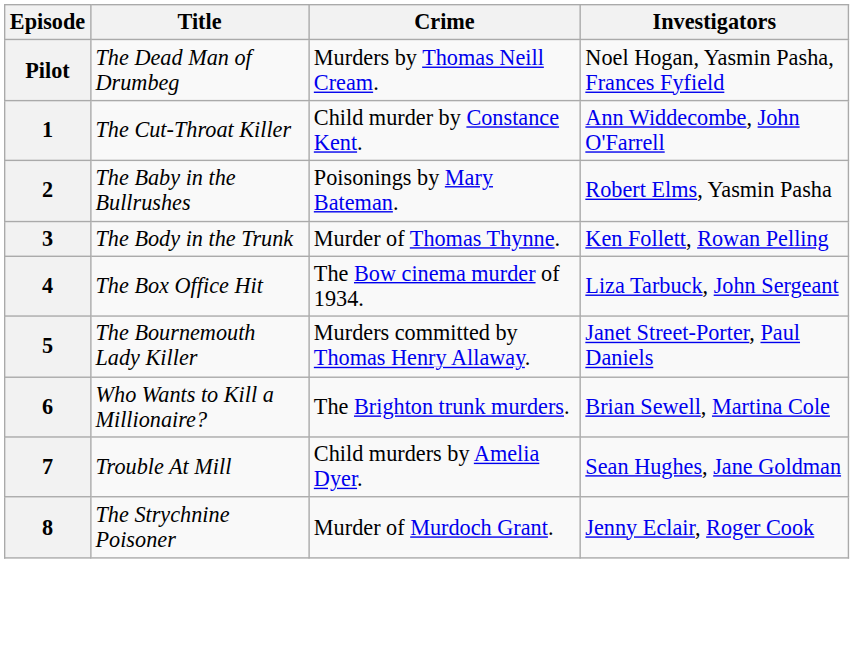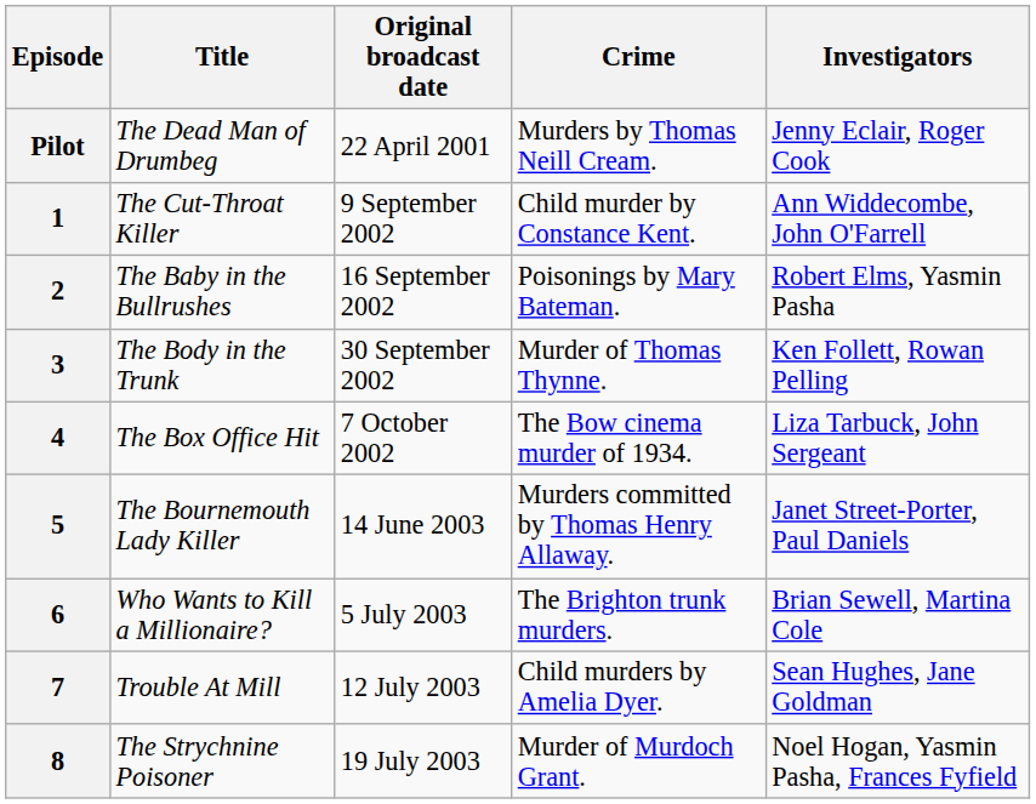+ column: Original broadcast date | 22 April 2001 | 9 September 2002 | 16 September 2002 | 30 September 2002 | 7 October 2002 | 14 June 2003 | 5 July 2003 | 12 July 2003 | 19 July 2003
Pilot | Investigators: Noel Hogan, Yasmin Pasha, Frances Fyfield -> Jenny Eclair, Roger Cook
8 | Investigators: Jenny Eclair, Roger Cook -> Noel Hogan, Yasmin Pasha, Frances Fyfield
